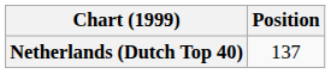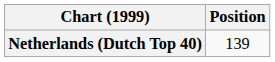Netherlands (Dutch Top 40) | Position: 137 -> 139
